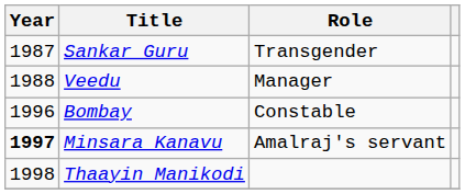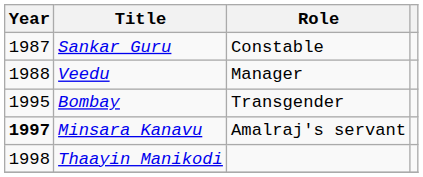Sankar Guru | Role: Transgender -> Constable
Bombay | Year: 1996 -> 1995
Bombay | Role: Constable -> Transgender
